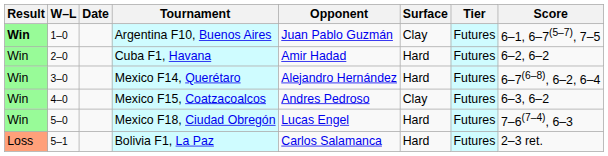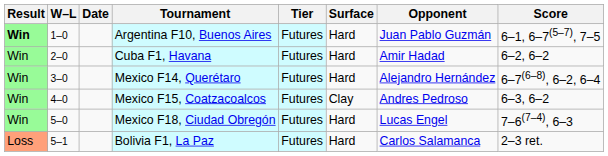columns swapped: Tier <-> Opponent
Argentina F10, Buenos Aires | Surface: Clay -> Hard
